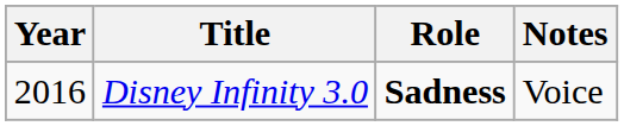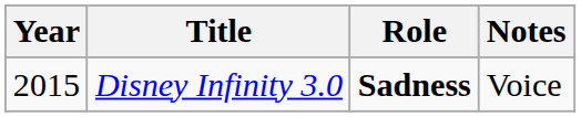Disney Infinity 3.0 | Year: 2016 -> 2015
